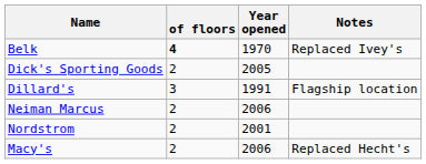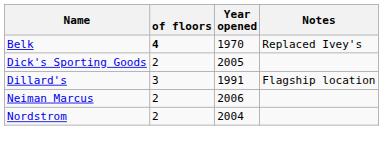Nordstrom | Year opened: 2001 -> 2004
- row: Macy's | 2 | 2006 | Replaced Hecht's
